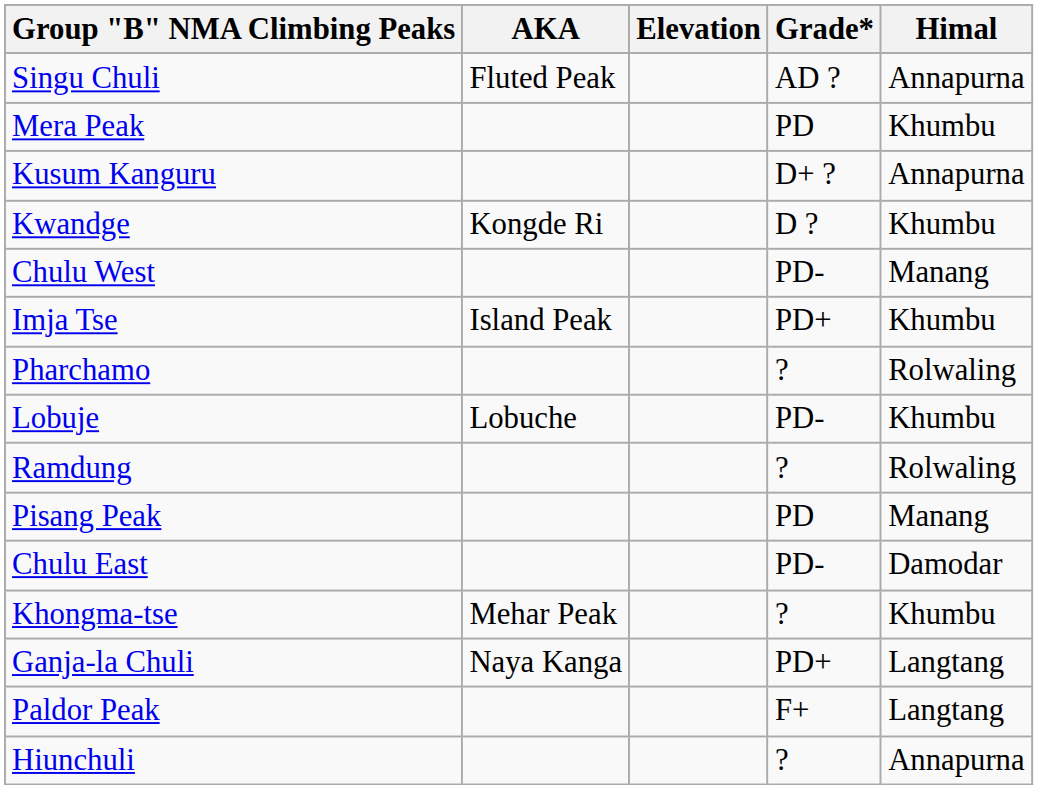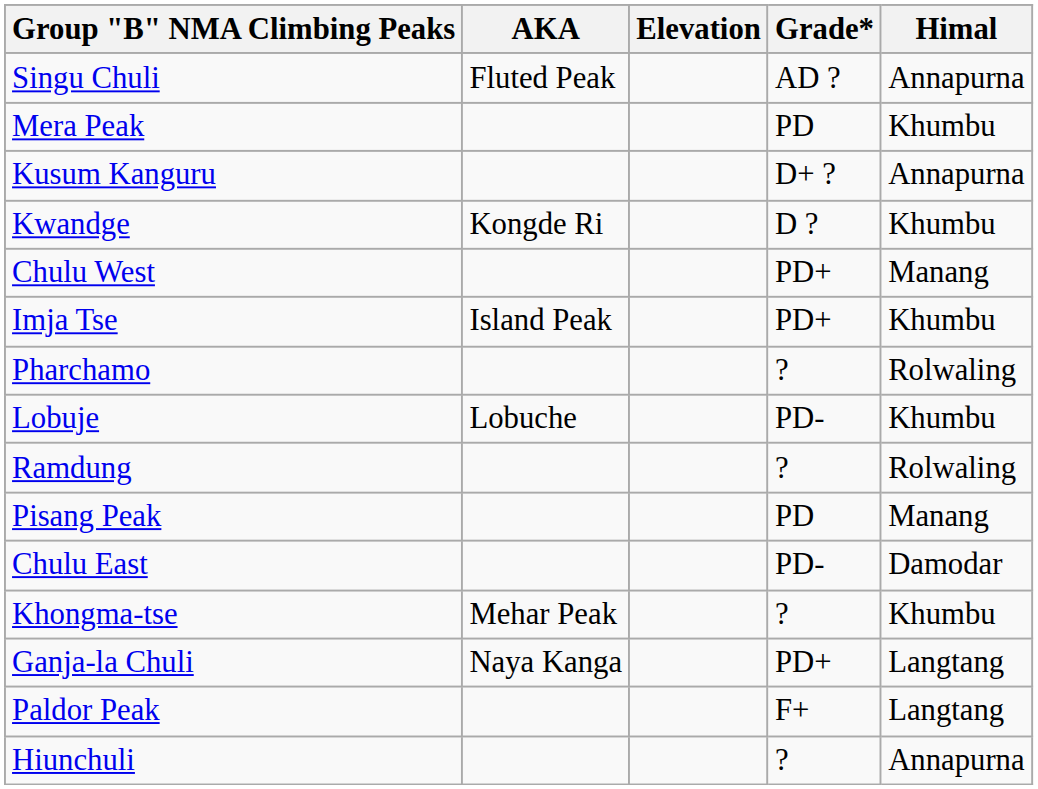Chulu West | Grade*: PD- -> PD+
